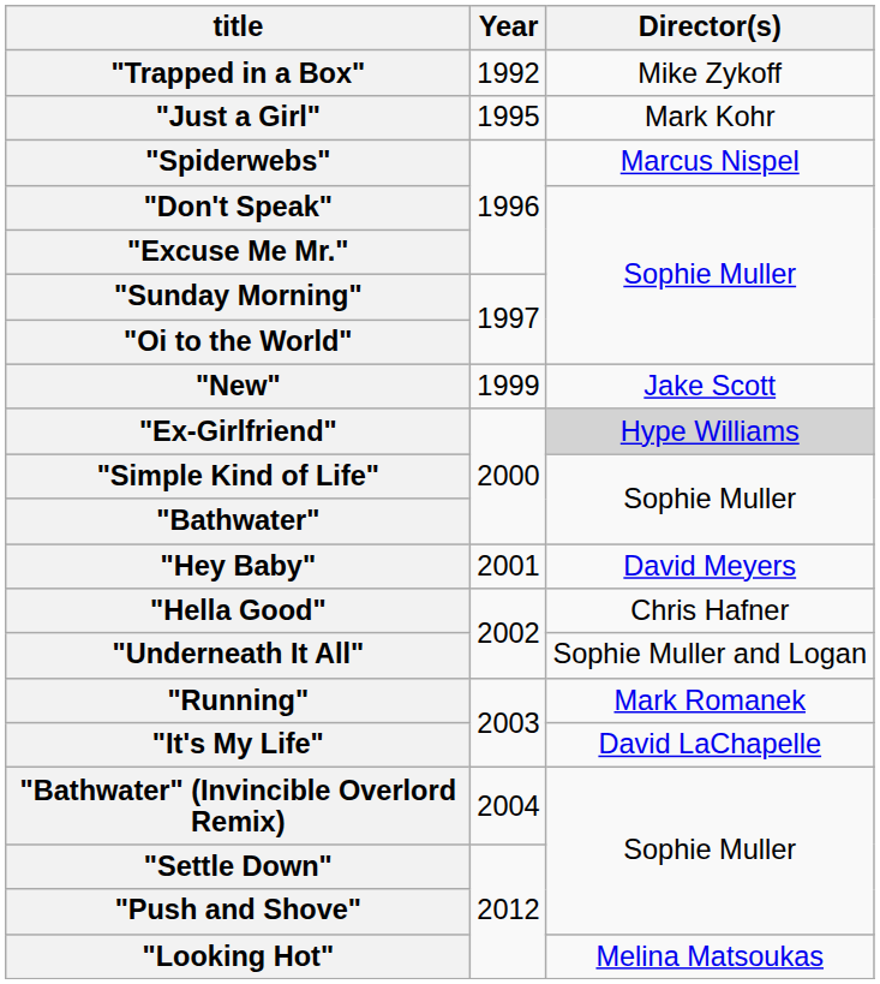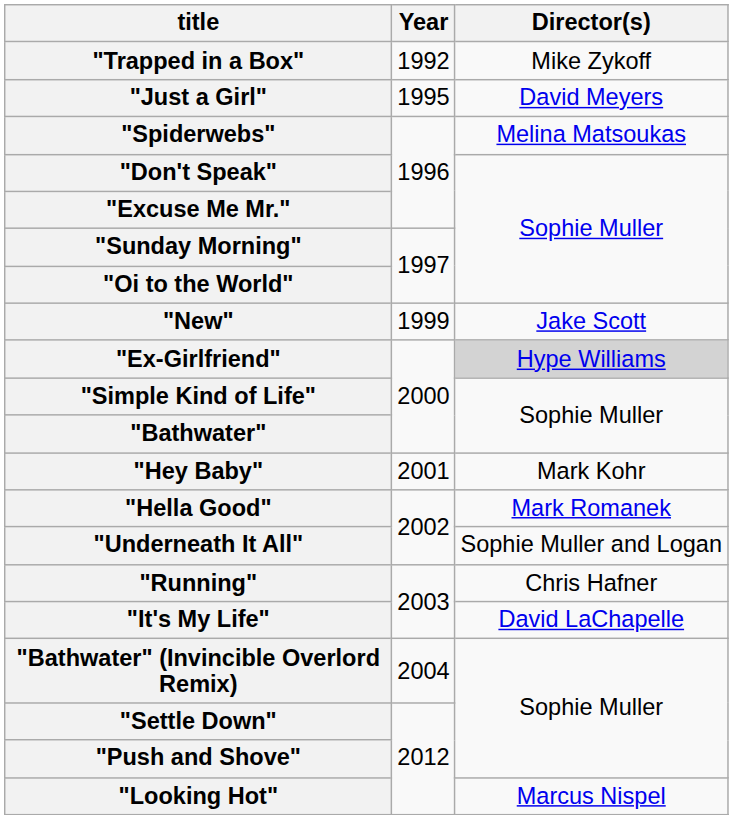"Just a Girl" | Director(s): Mark Kohr -> David Meyers
"Spiderwebs" | Director(s): Marcus Nispel -> Melina Matsoukas
"Hey Baby" | Director(s): David Meyers -> Mark Kohr
"Hella Good" | Director(s): Chris Hafner -> Mark Romanek
"Running" | Director(s): Mark Romanek -> Chris Hafner
"Looking Hot" | Director(s): Melina Matsoukas -> Marcus Nispel
